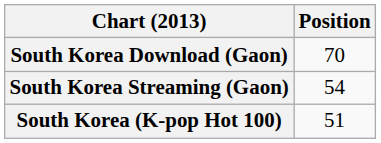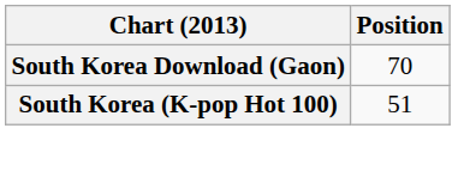- row: South Korea Streaming (Gaon) | 54
